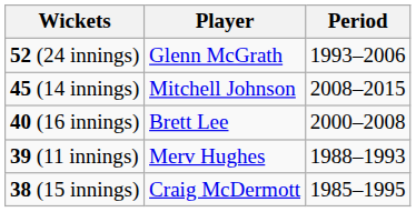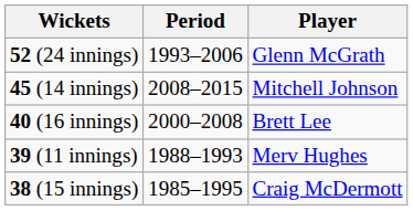columns swapped: Player <-> Period
